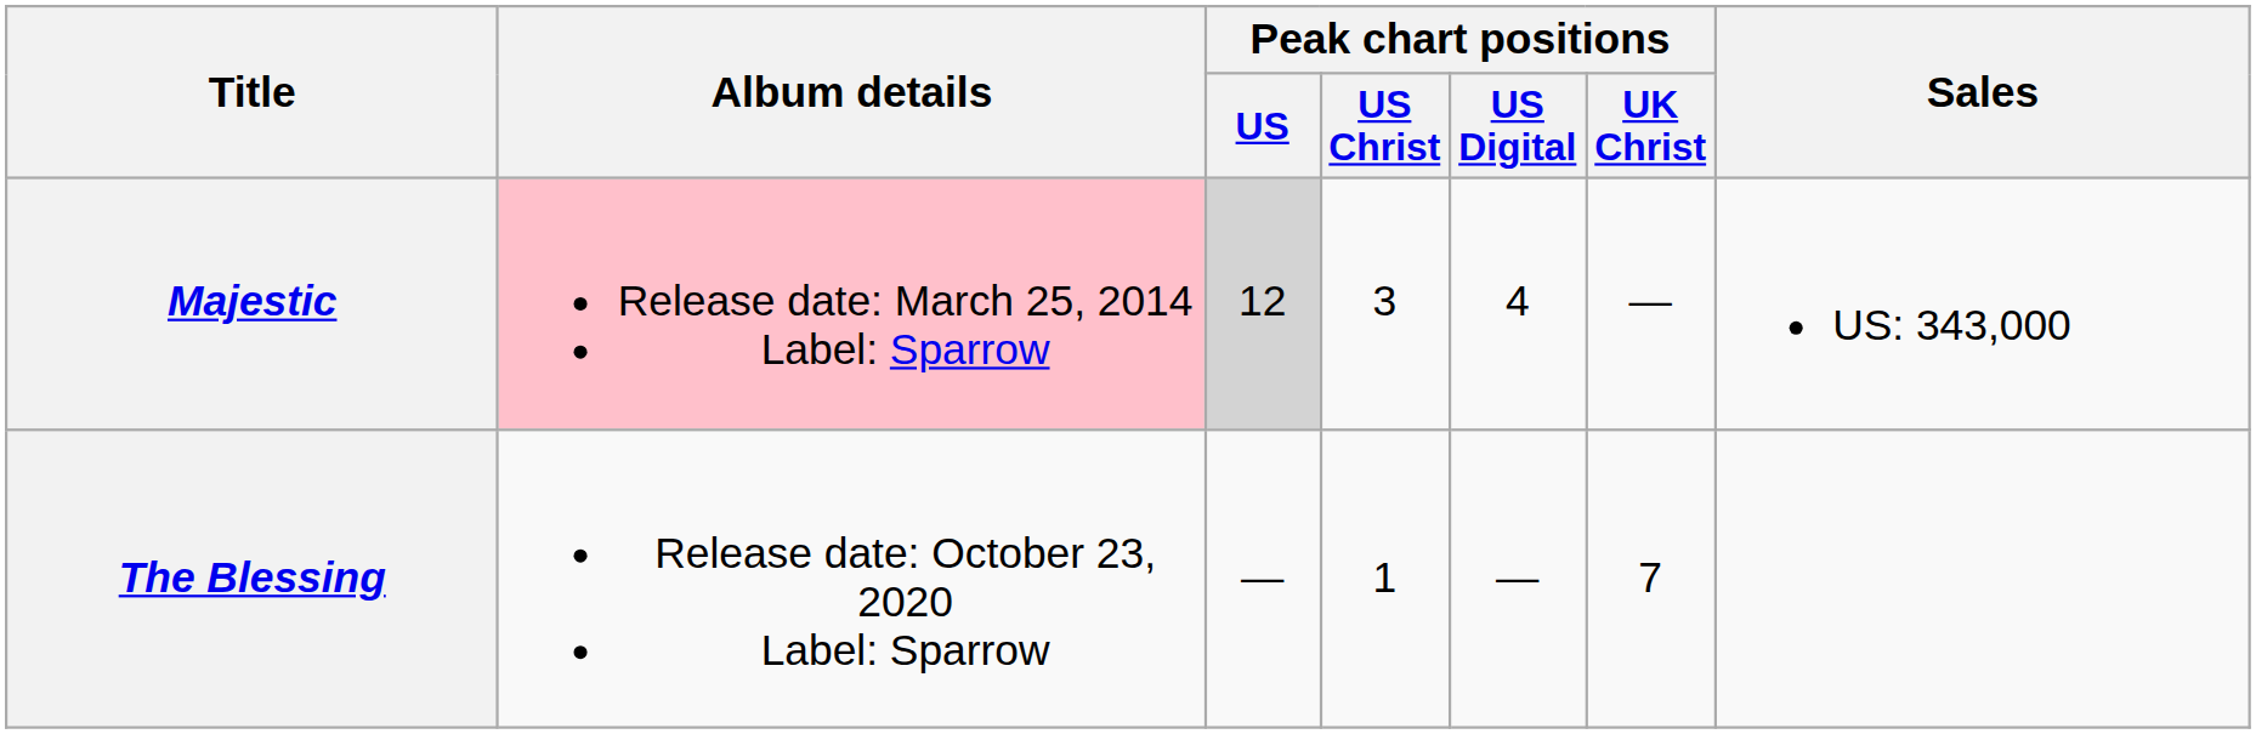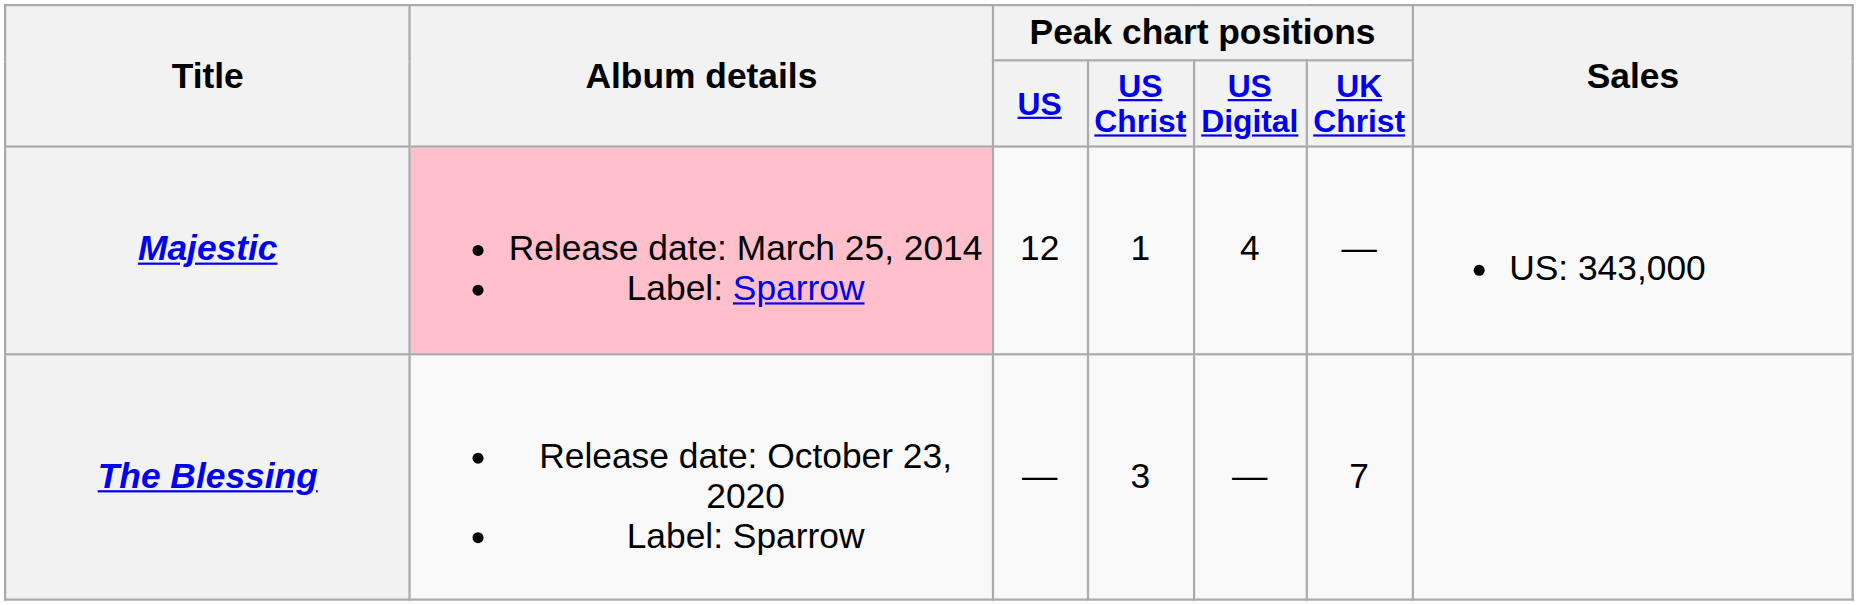Majestic | Peak chart positions / US: lightgrey background -> no background
Majestic | Peak chart positions / US Christ: 3 -> 1
The Blessing | Peak chart positions / US Christ: 1 -> 3
